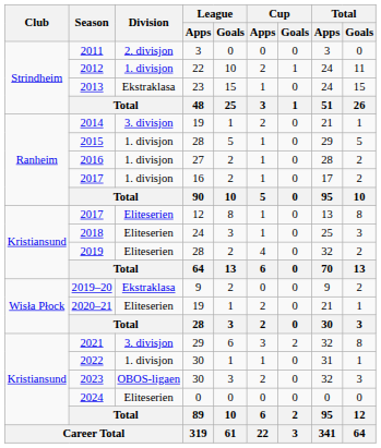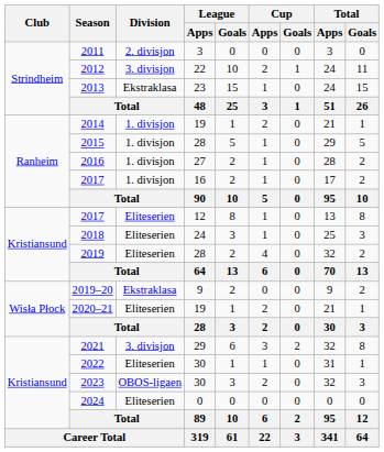2012 | Division: 1. divisjon -> 3. divisjon
2014 | Division: 3. divisjon -> 1. divisjon
2022 | Division: 1. divisjon -> Eliteserien
